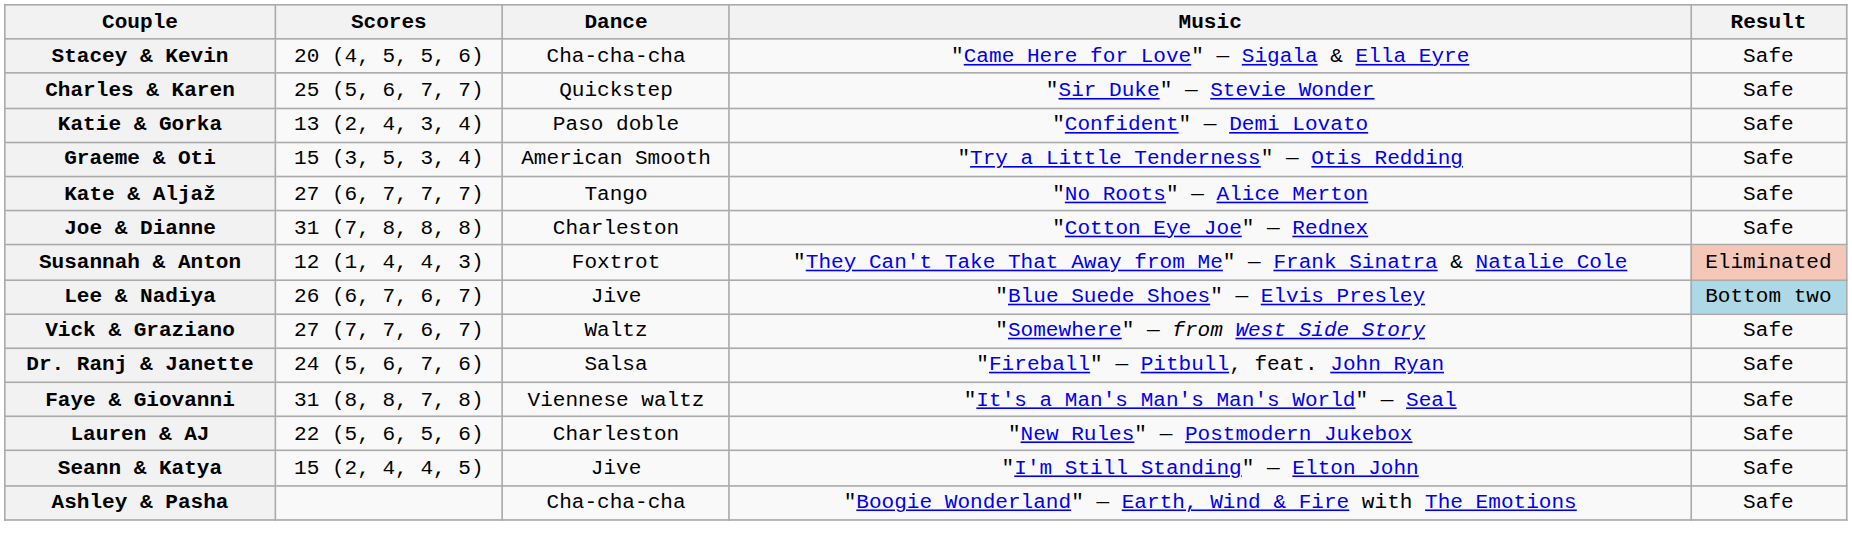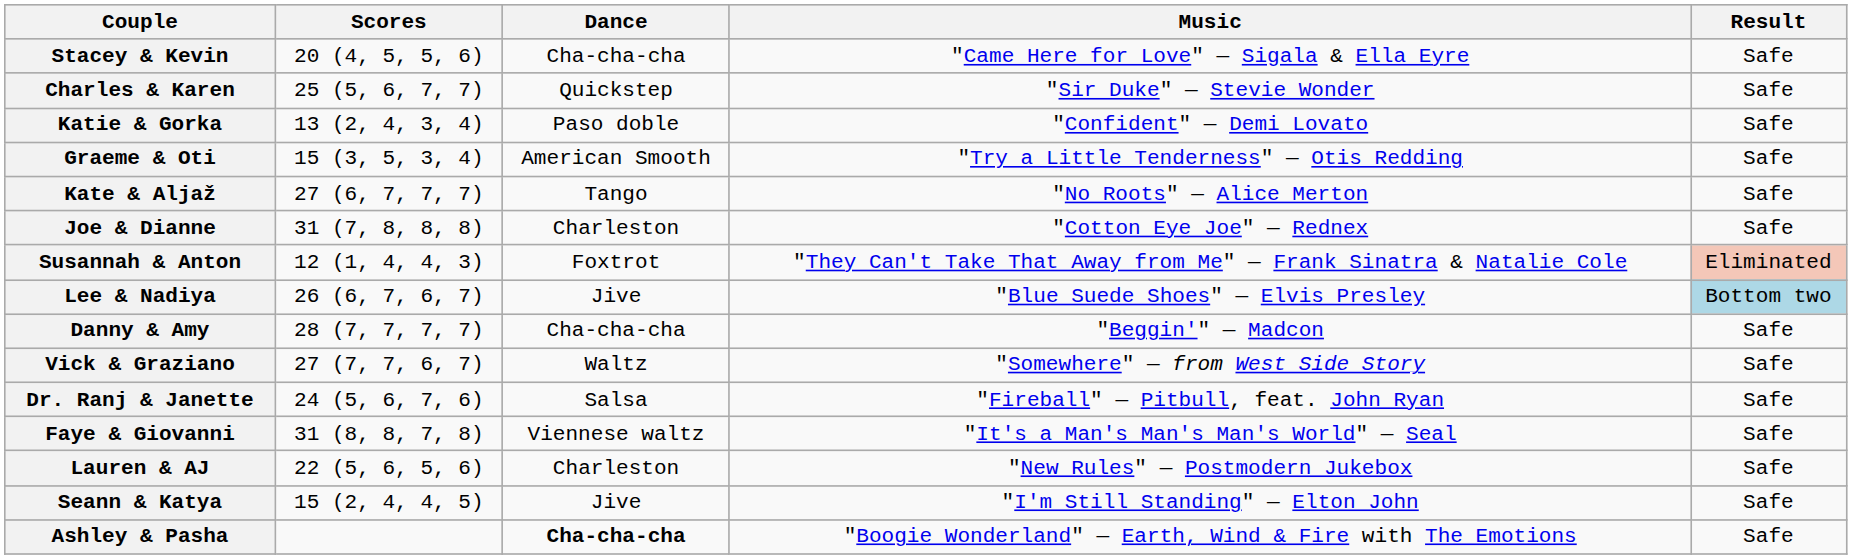+ row: Danny & Amy | 28 (7, 7, 7, 7) | Cha-cha-cha | "Beggin'" — Madcon | Safe
Ashley & Pasha | Dance: normal -> bold
